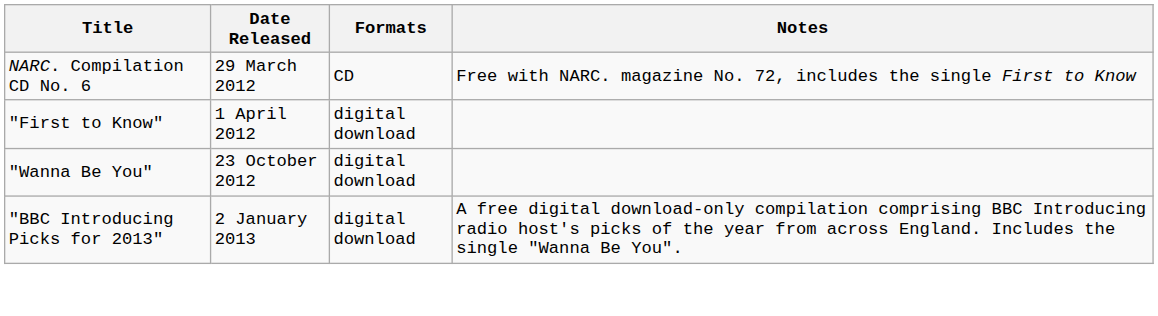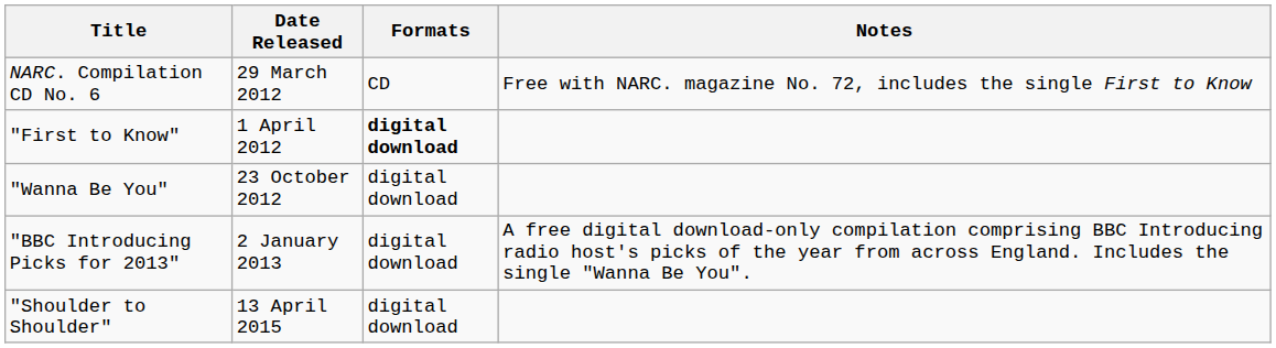"First to Know" | Formats: normal -> bold
+ row: "Shoulder to Shoulder" | 13 April 2015 | digital download
